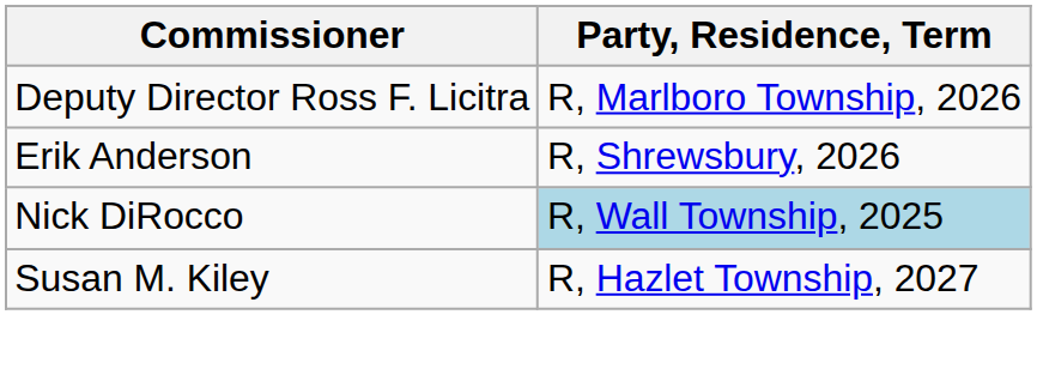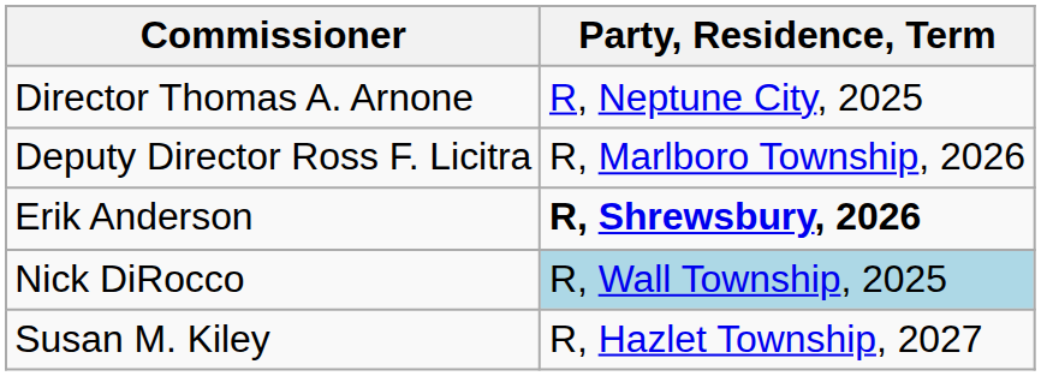+ row: Director Thomas A. Arnone | R, Neptune City, 2025
Erik Anderson | Party, Residence, Term: normal -> bold
